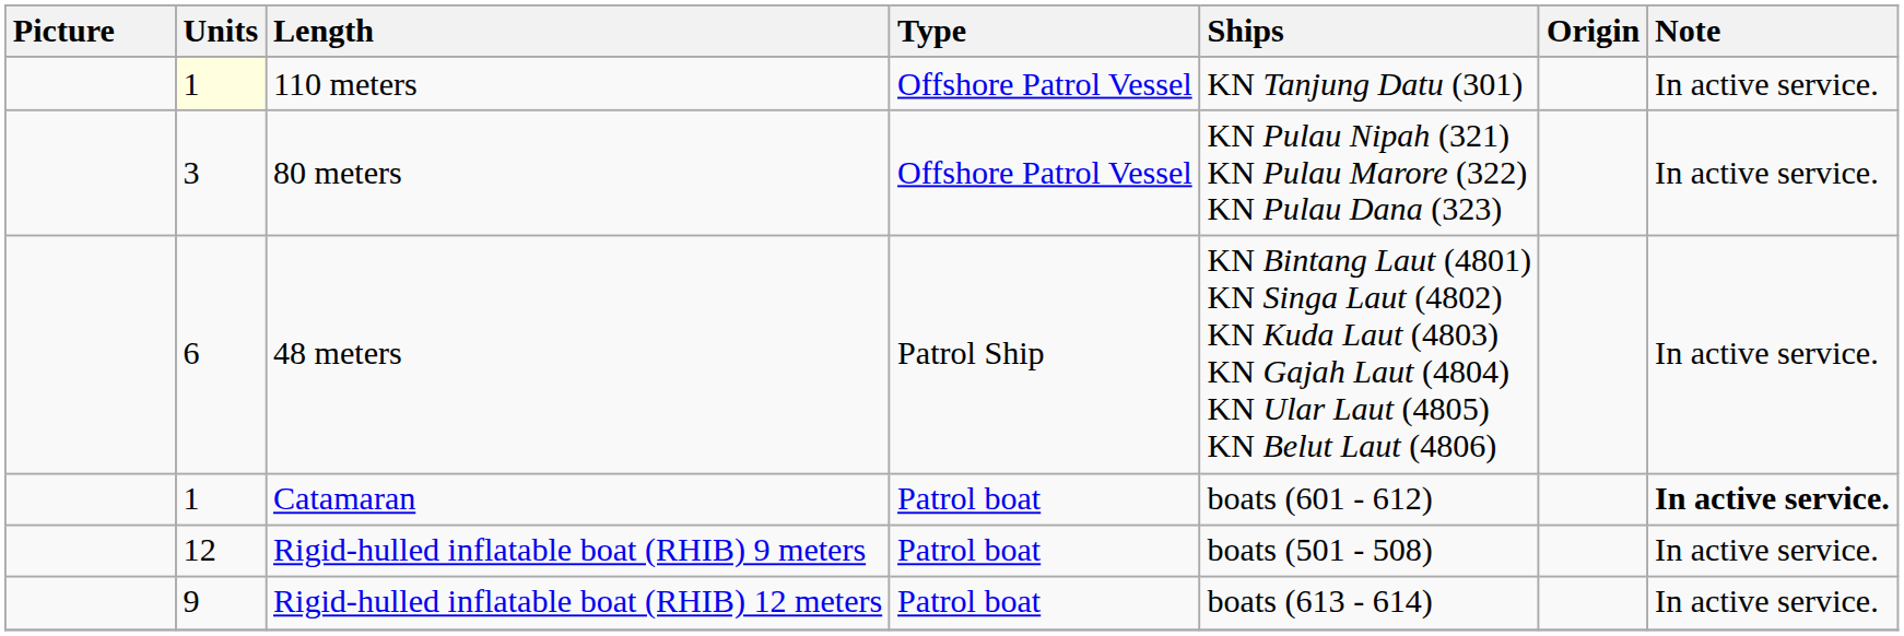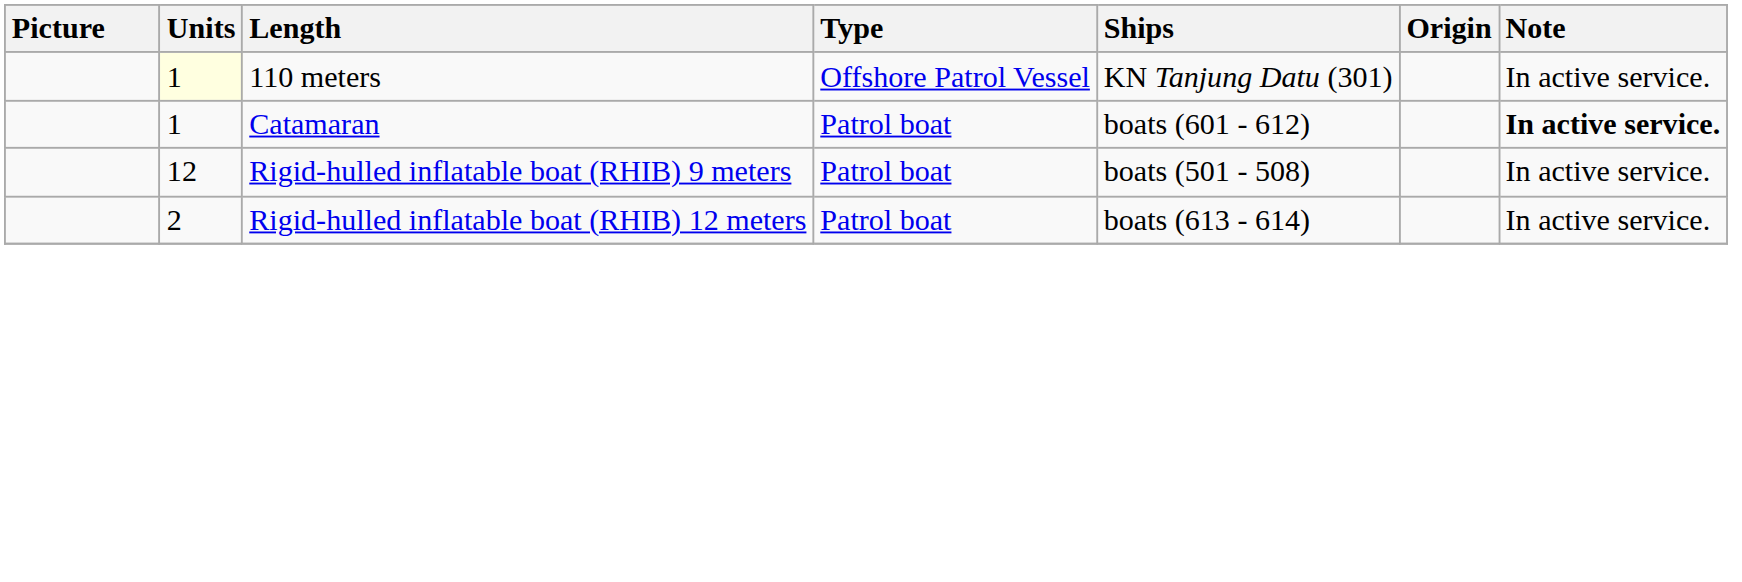- row: 3 | 80 meters | Offshore Patrol Vessel | KN Pulau Nipah (321) KN Pulau Marore (322) KN Pulau Dana (323) | In active service.
- row: 6 | 48 meters | Patrol Ship | KN Bintang Laut (4801) KN Singa Laut (4802) KN Kuda Laut (4803) KN Gajah Laut (4804) KN Ular Laut (4805) KN Belut Laut (4806) | In active service.
Rigid-hulled inflatable boat (RHIB) 12 meters | Units: 9 -> 2
